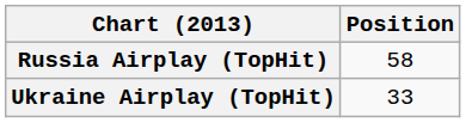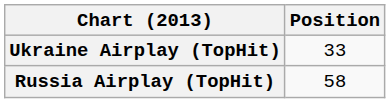rows swapped: Russia Airplay (TopHit) <-> Ukraine Airplay (TopHit)
